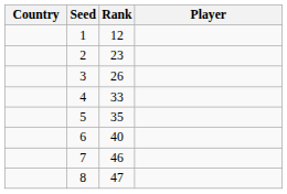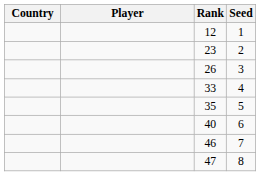columns swapped: Player <-> Seed
